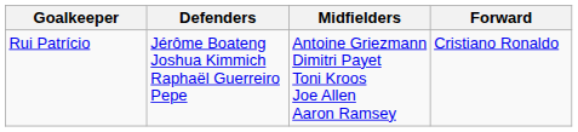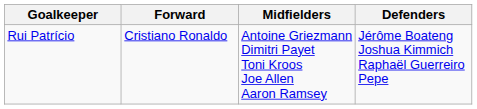columns swapped: Defenders <-> Forward
